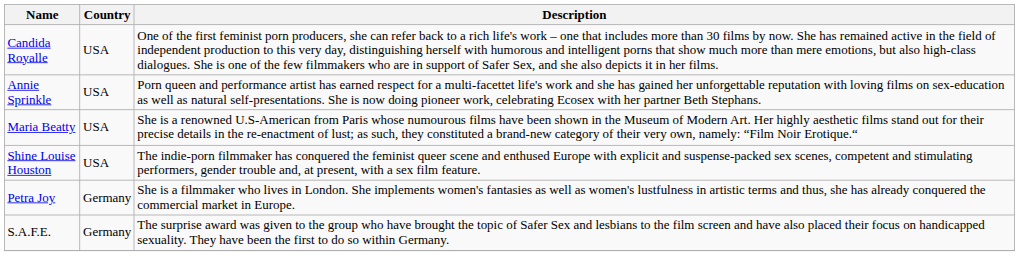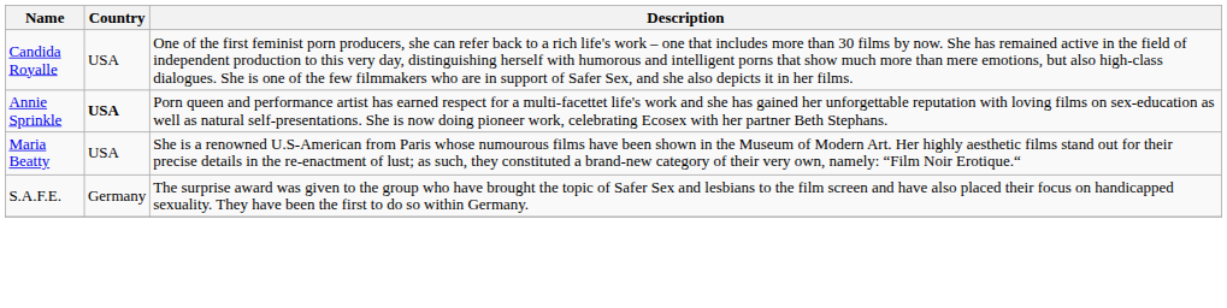Annie Sprinkle | Country: normal -> bold
- row: Shine Louise Houston | USA | The indie-porn filmmaker has conquered the feminist queer scene and enthused Europe with explicit and suspense-packed sex scenes, competent and stimulating performers, gender trouble and, at present, with a sex film feature.
- row: Petra Joy | Germany | She is a filmmaker who lives in London. She implements women's fantasies as well as women's lustfulness in artistic terms and thus, she has already conquered the commercial market in Europe.
